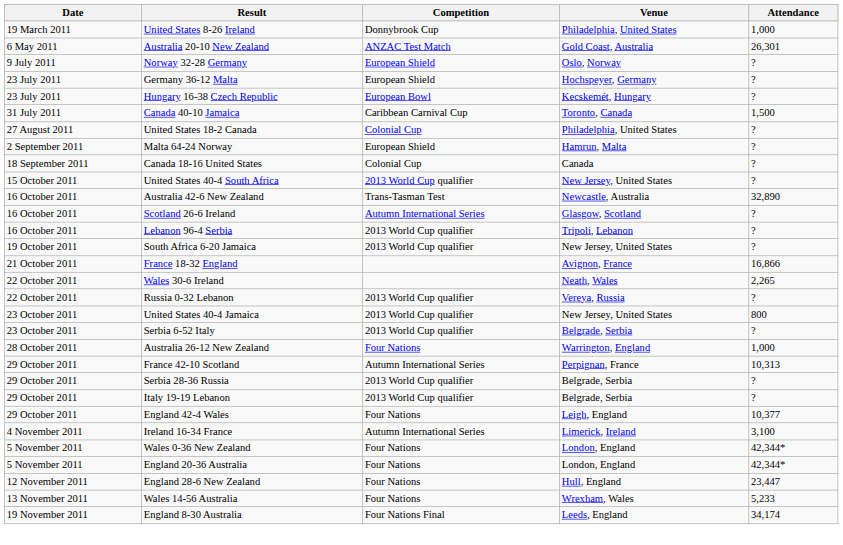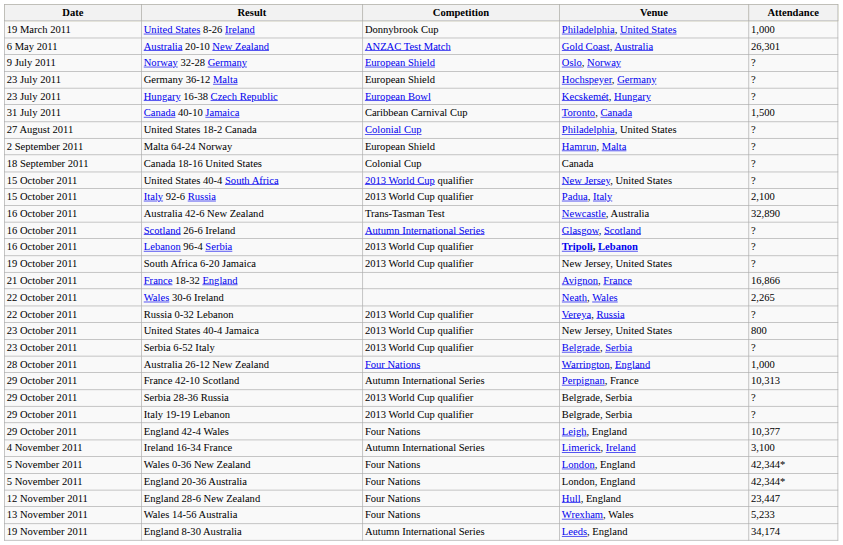+ row: 15 October 2011 | Italy 92-6 Russia | 2013 World Cup qualifier | Padua, Italy | 2,100
Lebanon 96-4 Serbia | Venue: normal -> bold
England 8-30 Australia | Competition: Four Nations Final -> Autumn International Series
